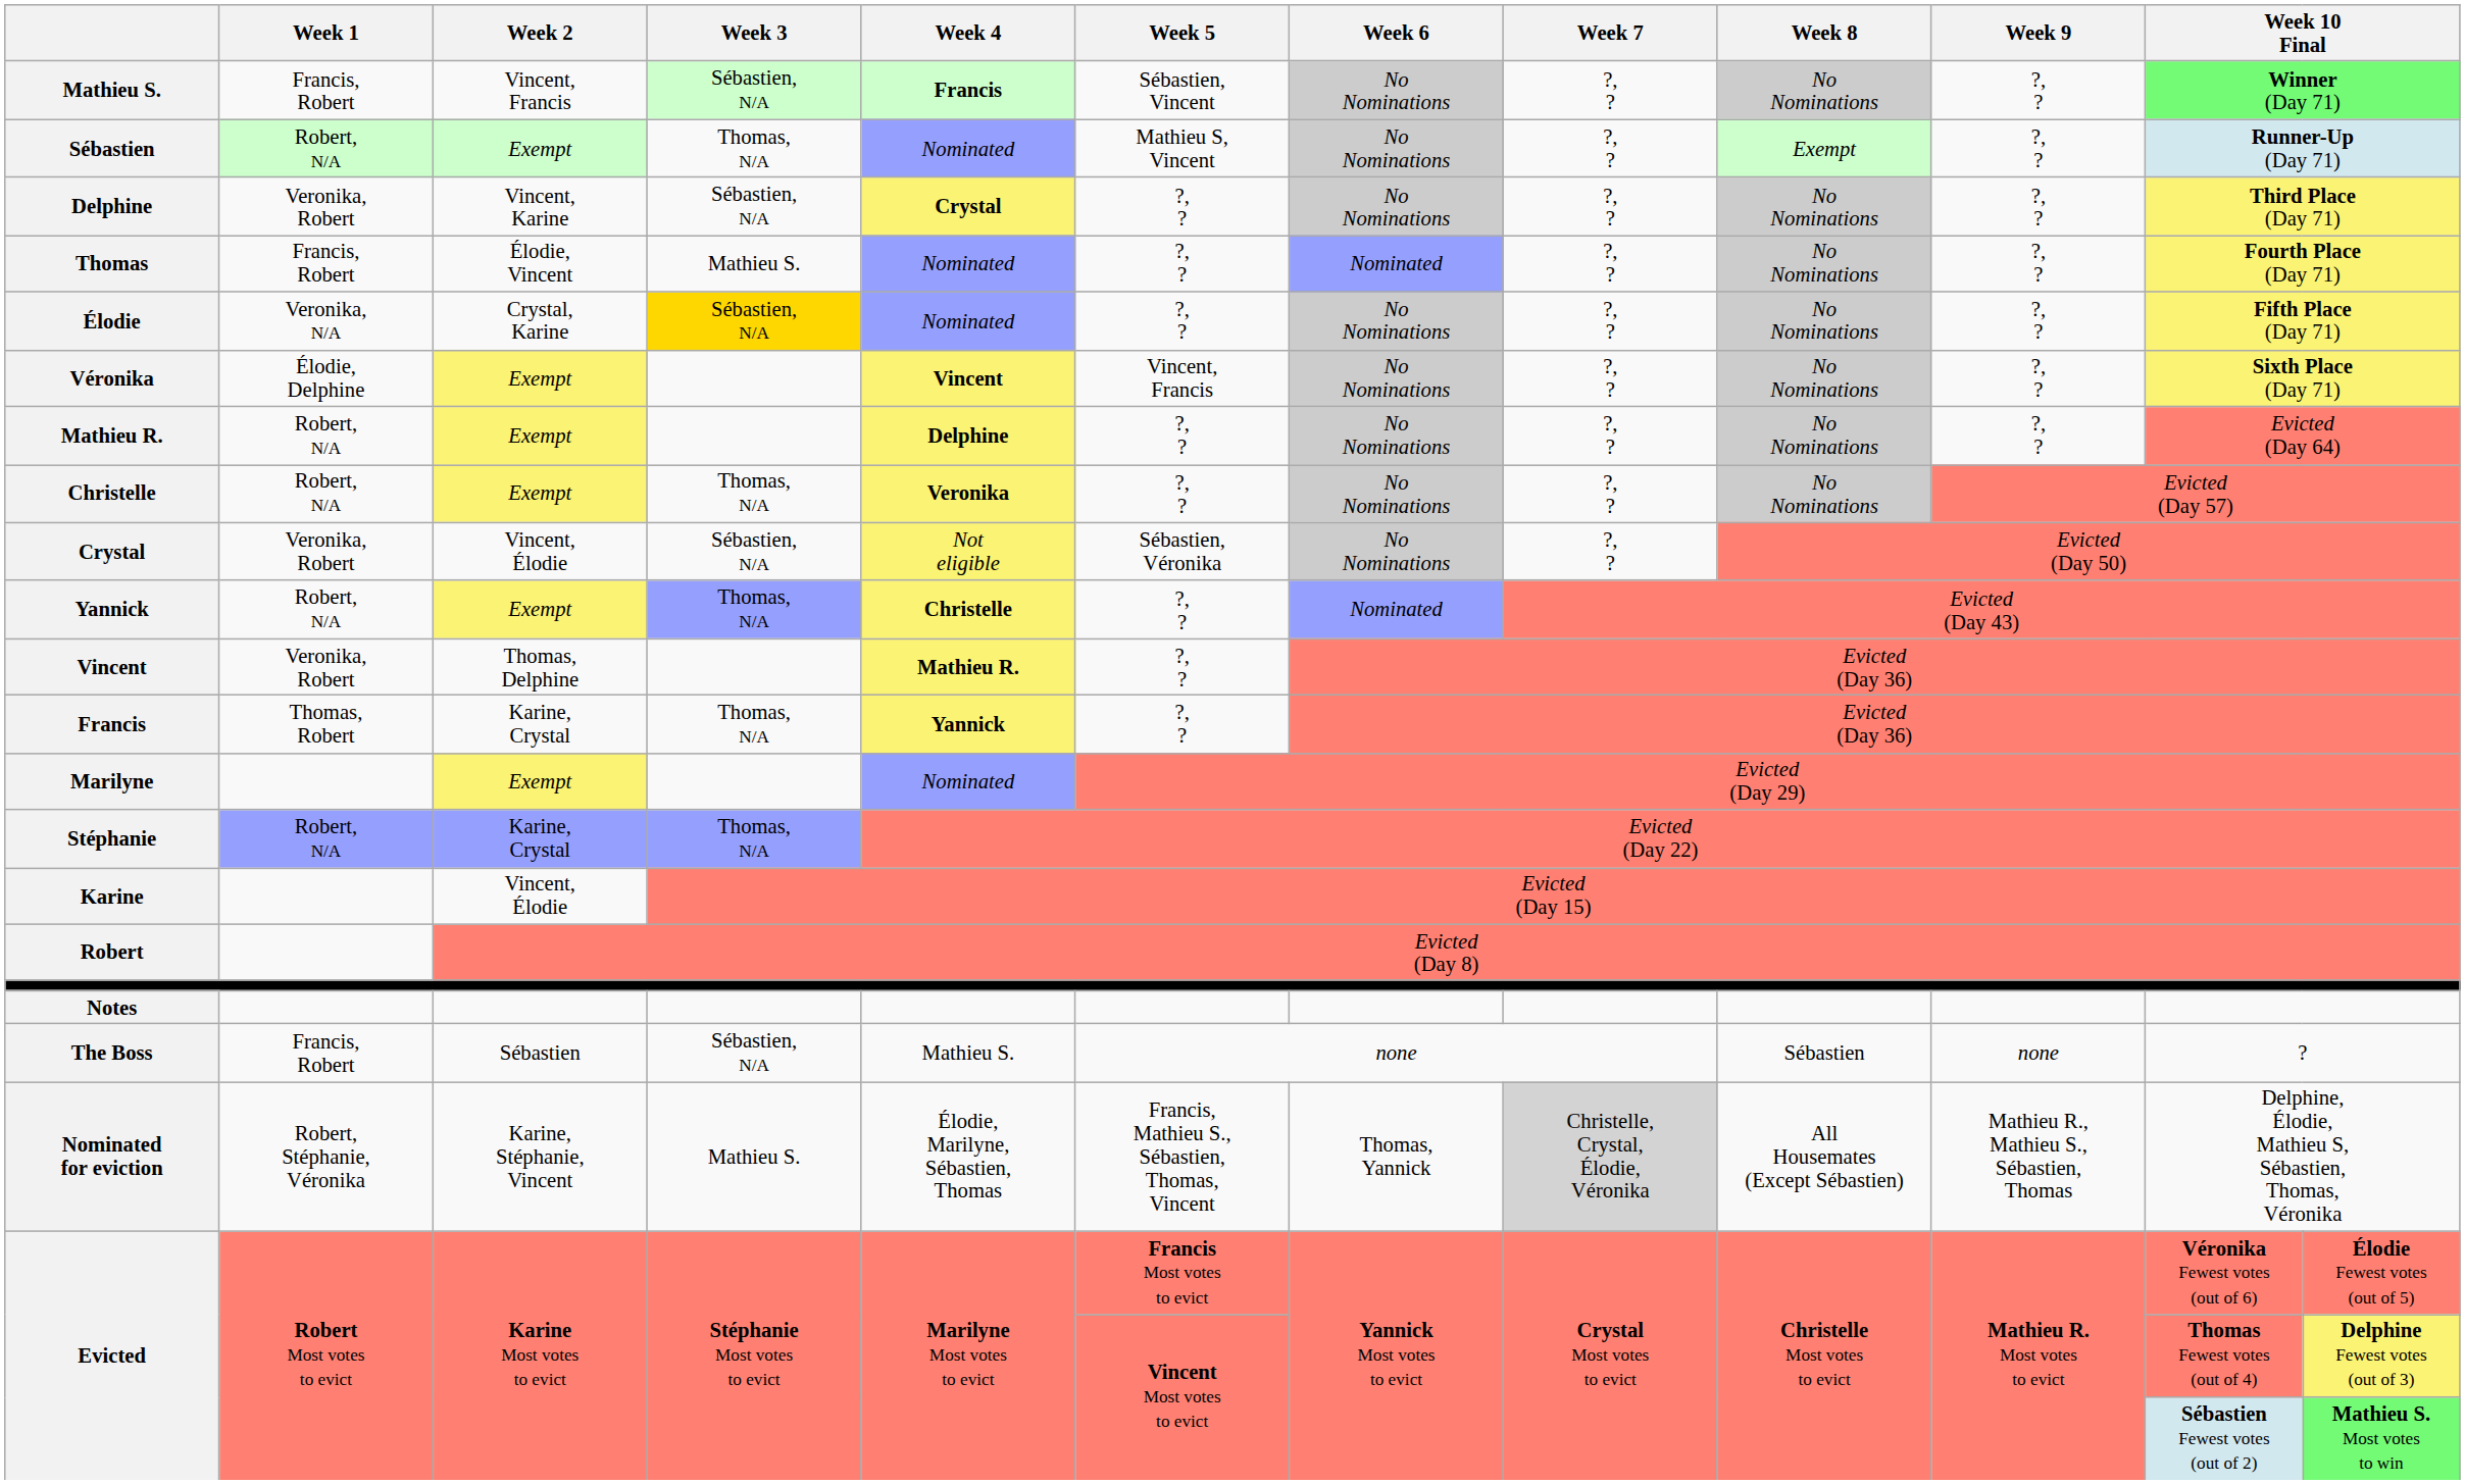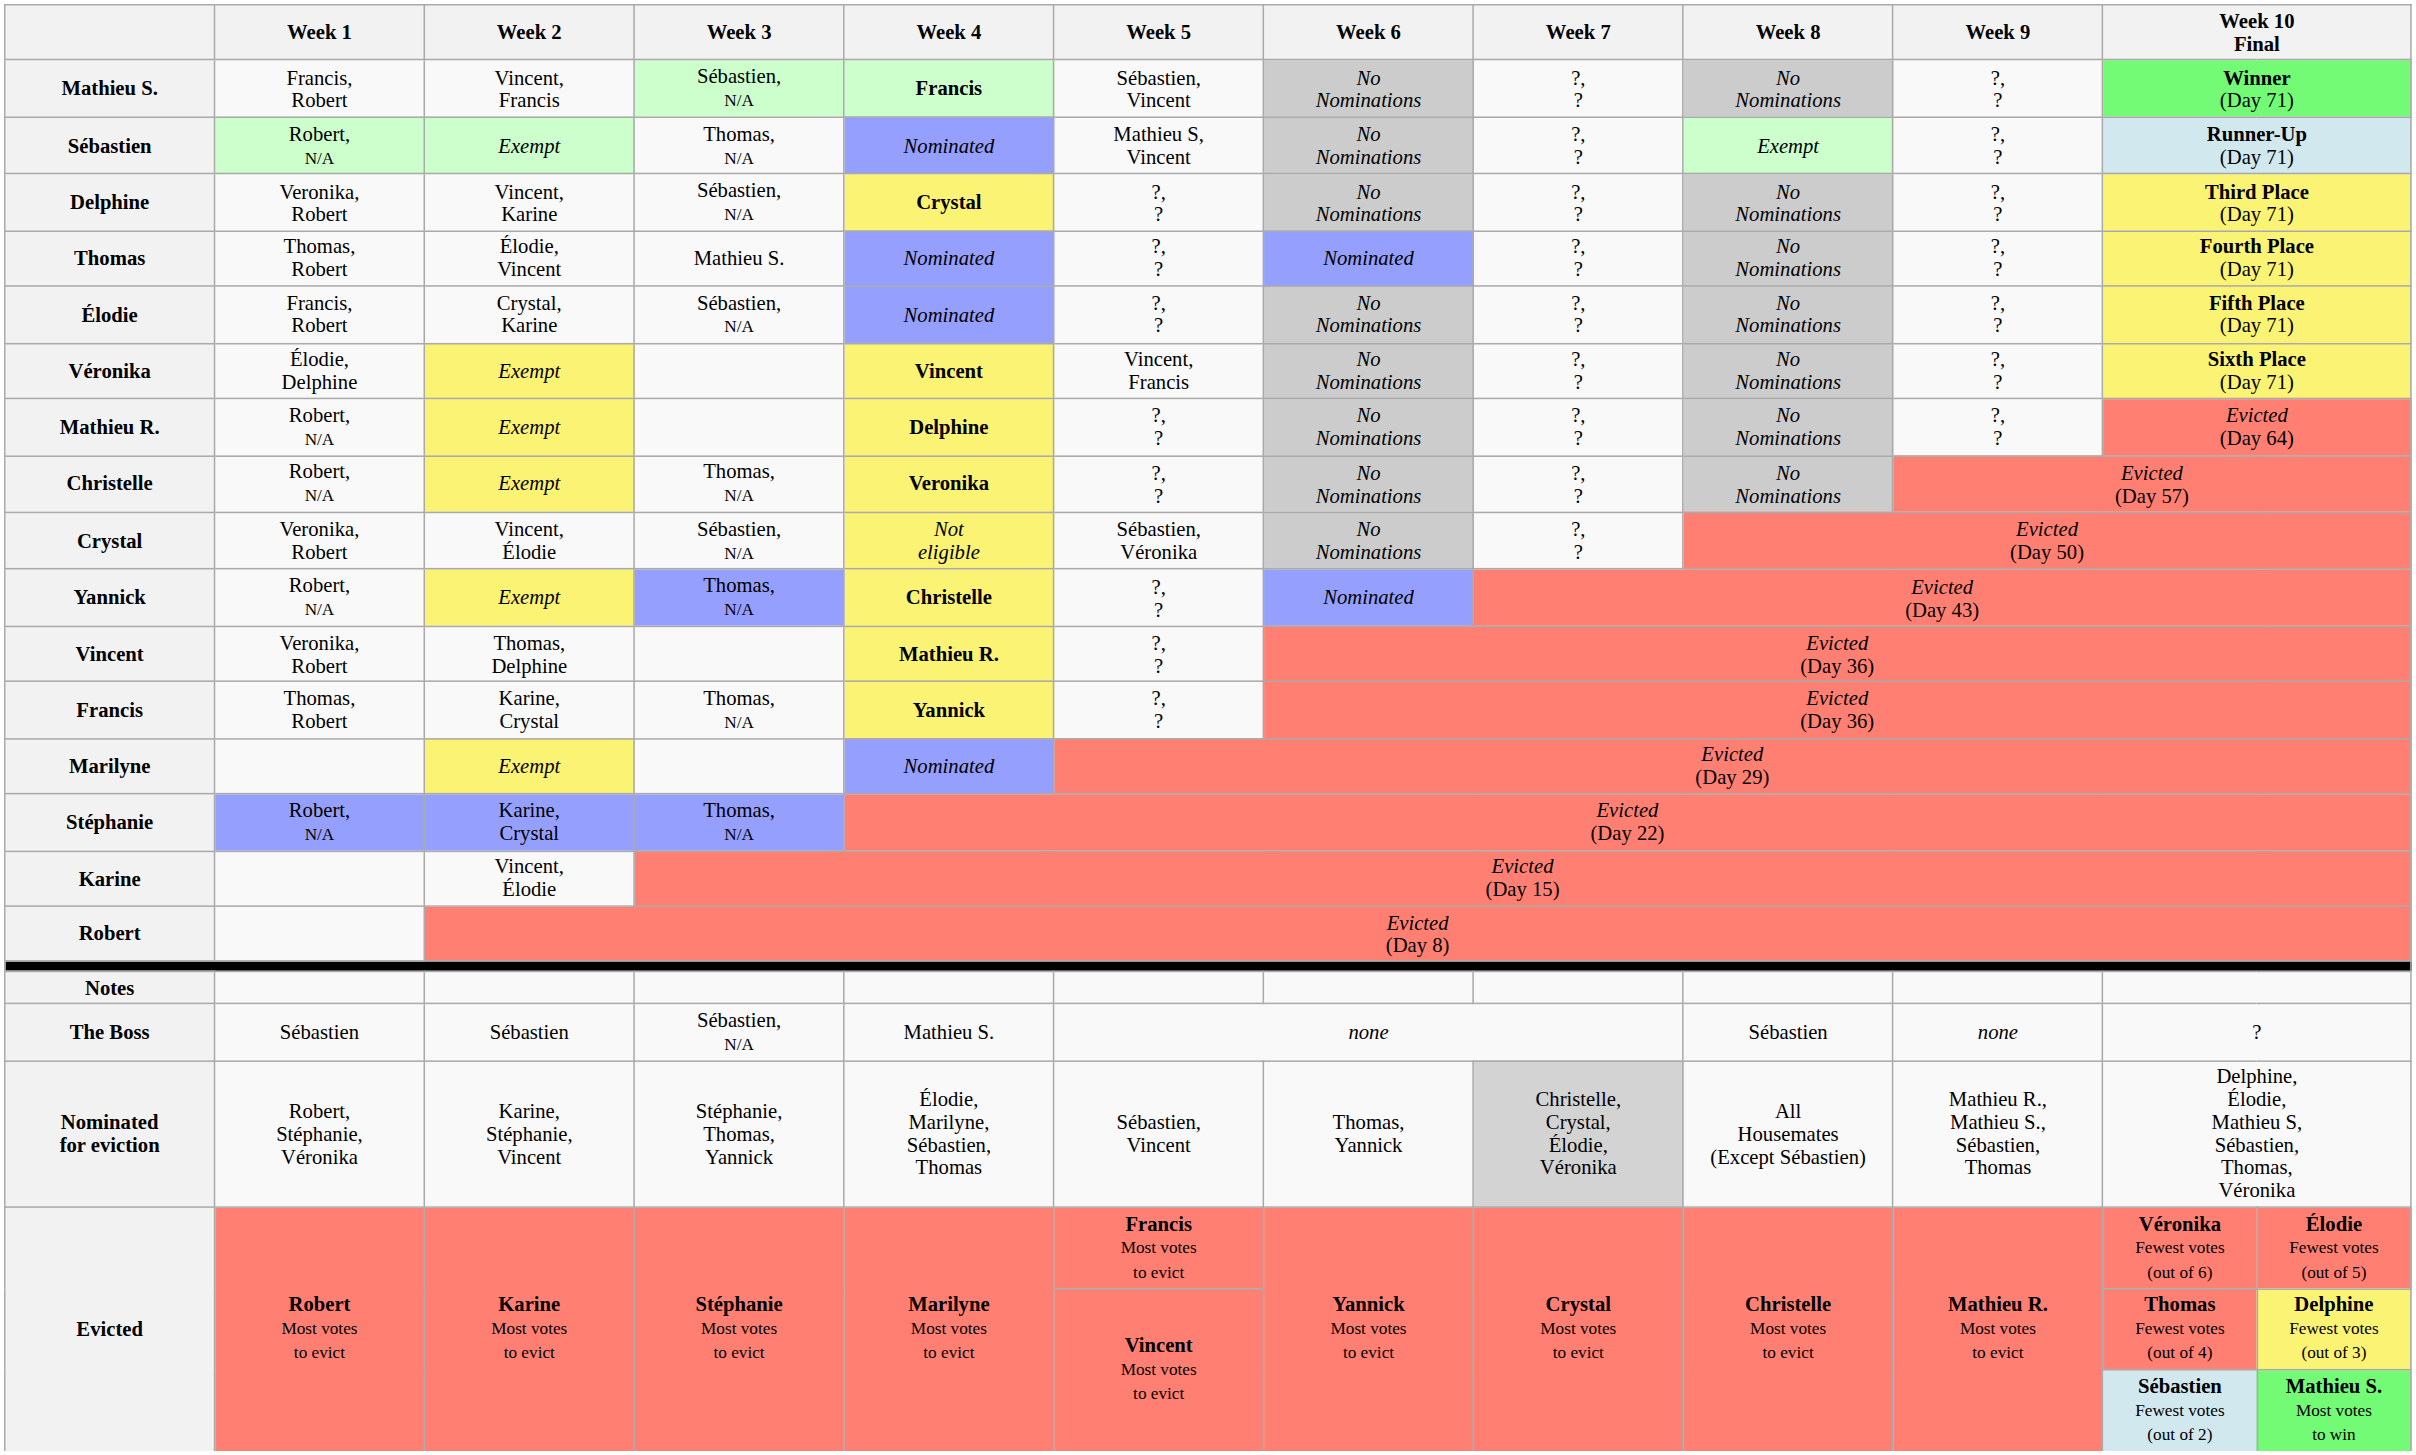Thomas | Week 1: Francis, Robert -> Thomas, Robert
Élodie | Week 1: Veronika, N/A -> Francis, Robert
Élodie | Week 3: gold background -> no background
The Boss | Week 1: Francis, Robert -> Sébastien
Nominated for eviction | Week 3: Mathieu S. -> Stéphanie, Thomas, Yannick
Nominated for eviction | Week 5: Francis, Mathieu S., Sébastien, Thomas, Vincent -> Sébastien, Vincent
